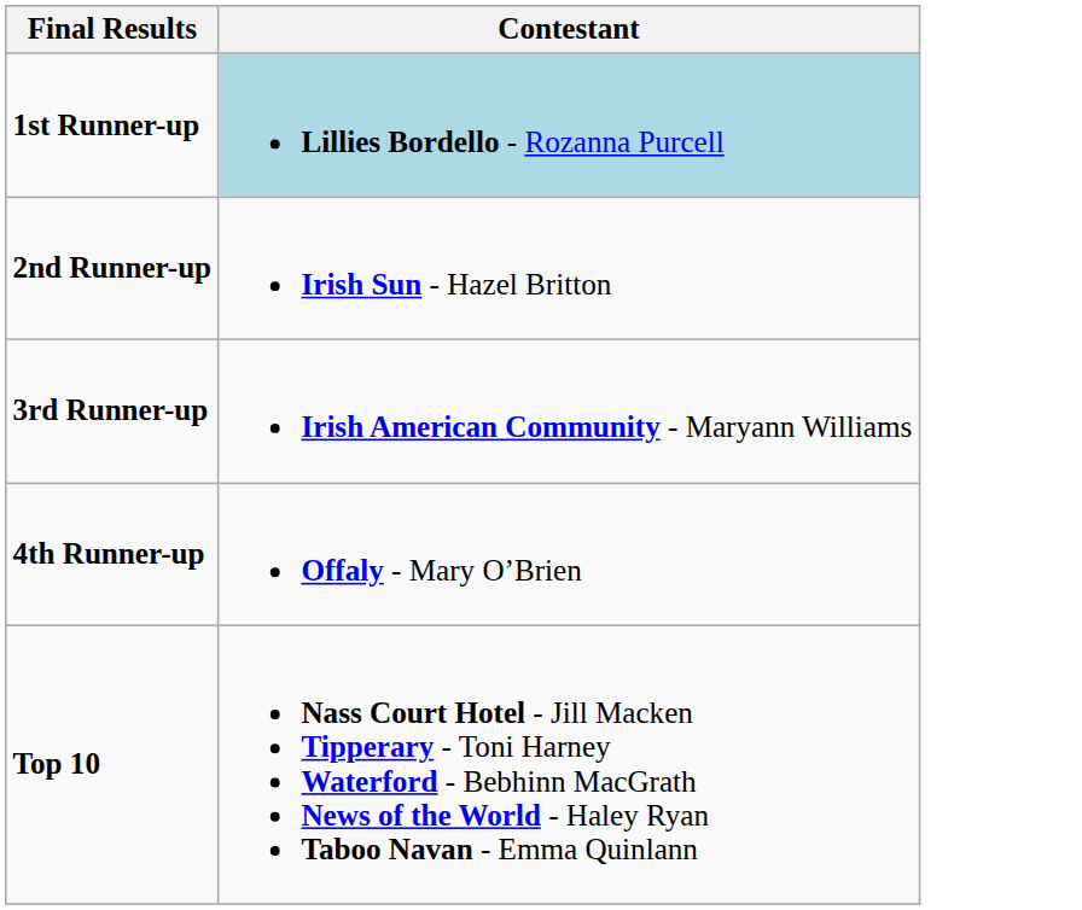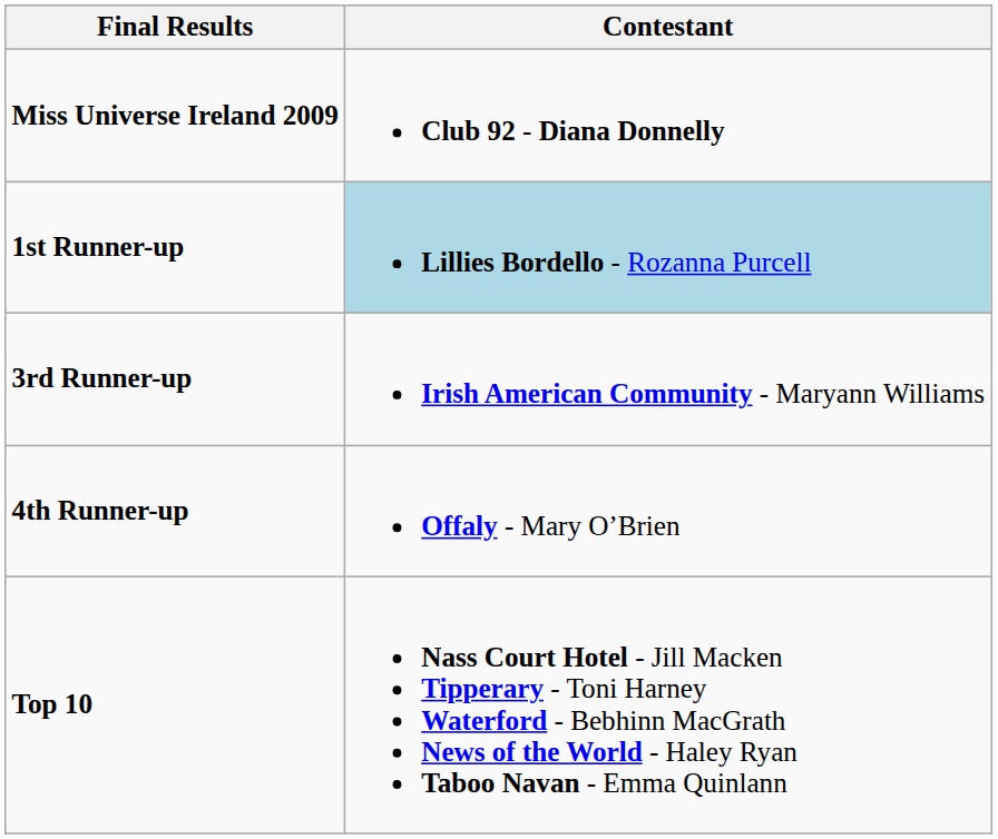+ row: Miss Universe Ireland 2009 | Club 92 - Diana Donnelly
- row: 2nd Runner-up | Irish Sun - Hazel Britton
